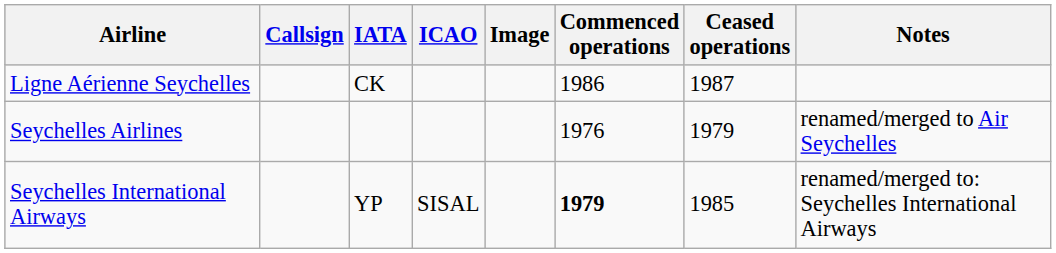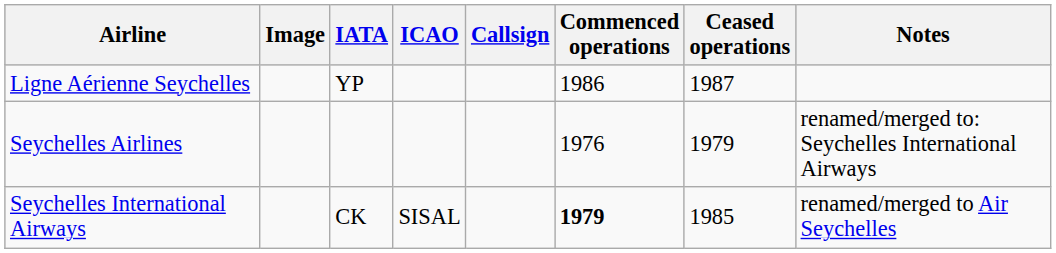columns swapped: Image <-> Callsign
Ligne Aérienne Seychelles | IATA: CK -> YP
Seychelles Airlines | Notes: renamed/merged to Air Seychelles -> renamed/merged to: Seychelles International Airways
Seychelles International Airways | IATA: YP -> CK
Seychelles International Airways | Notes: renamed/merged to: Seychelles International Airways -> renamed/merged to Air Seychelles
